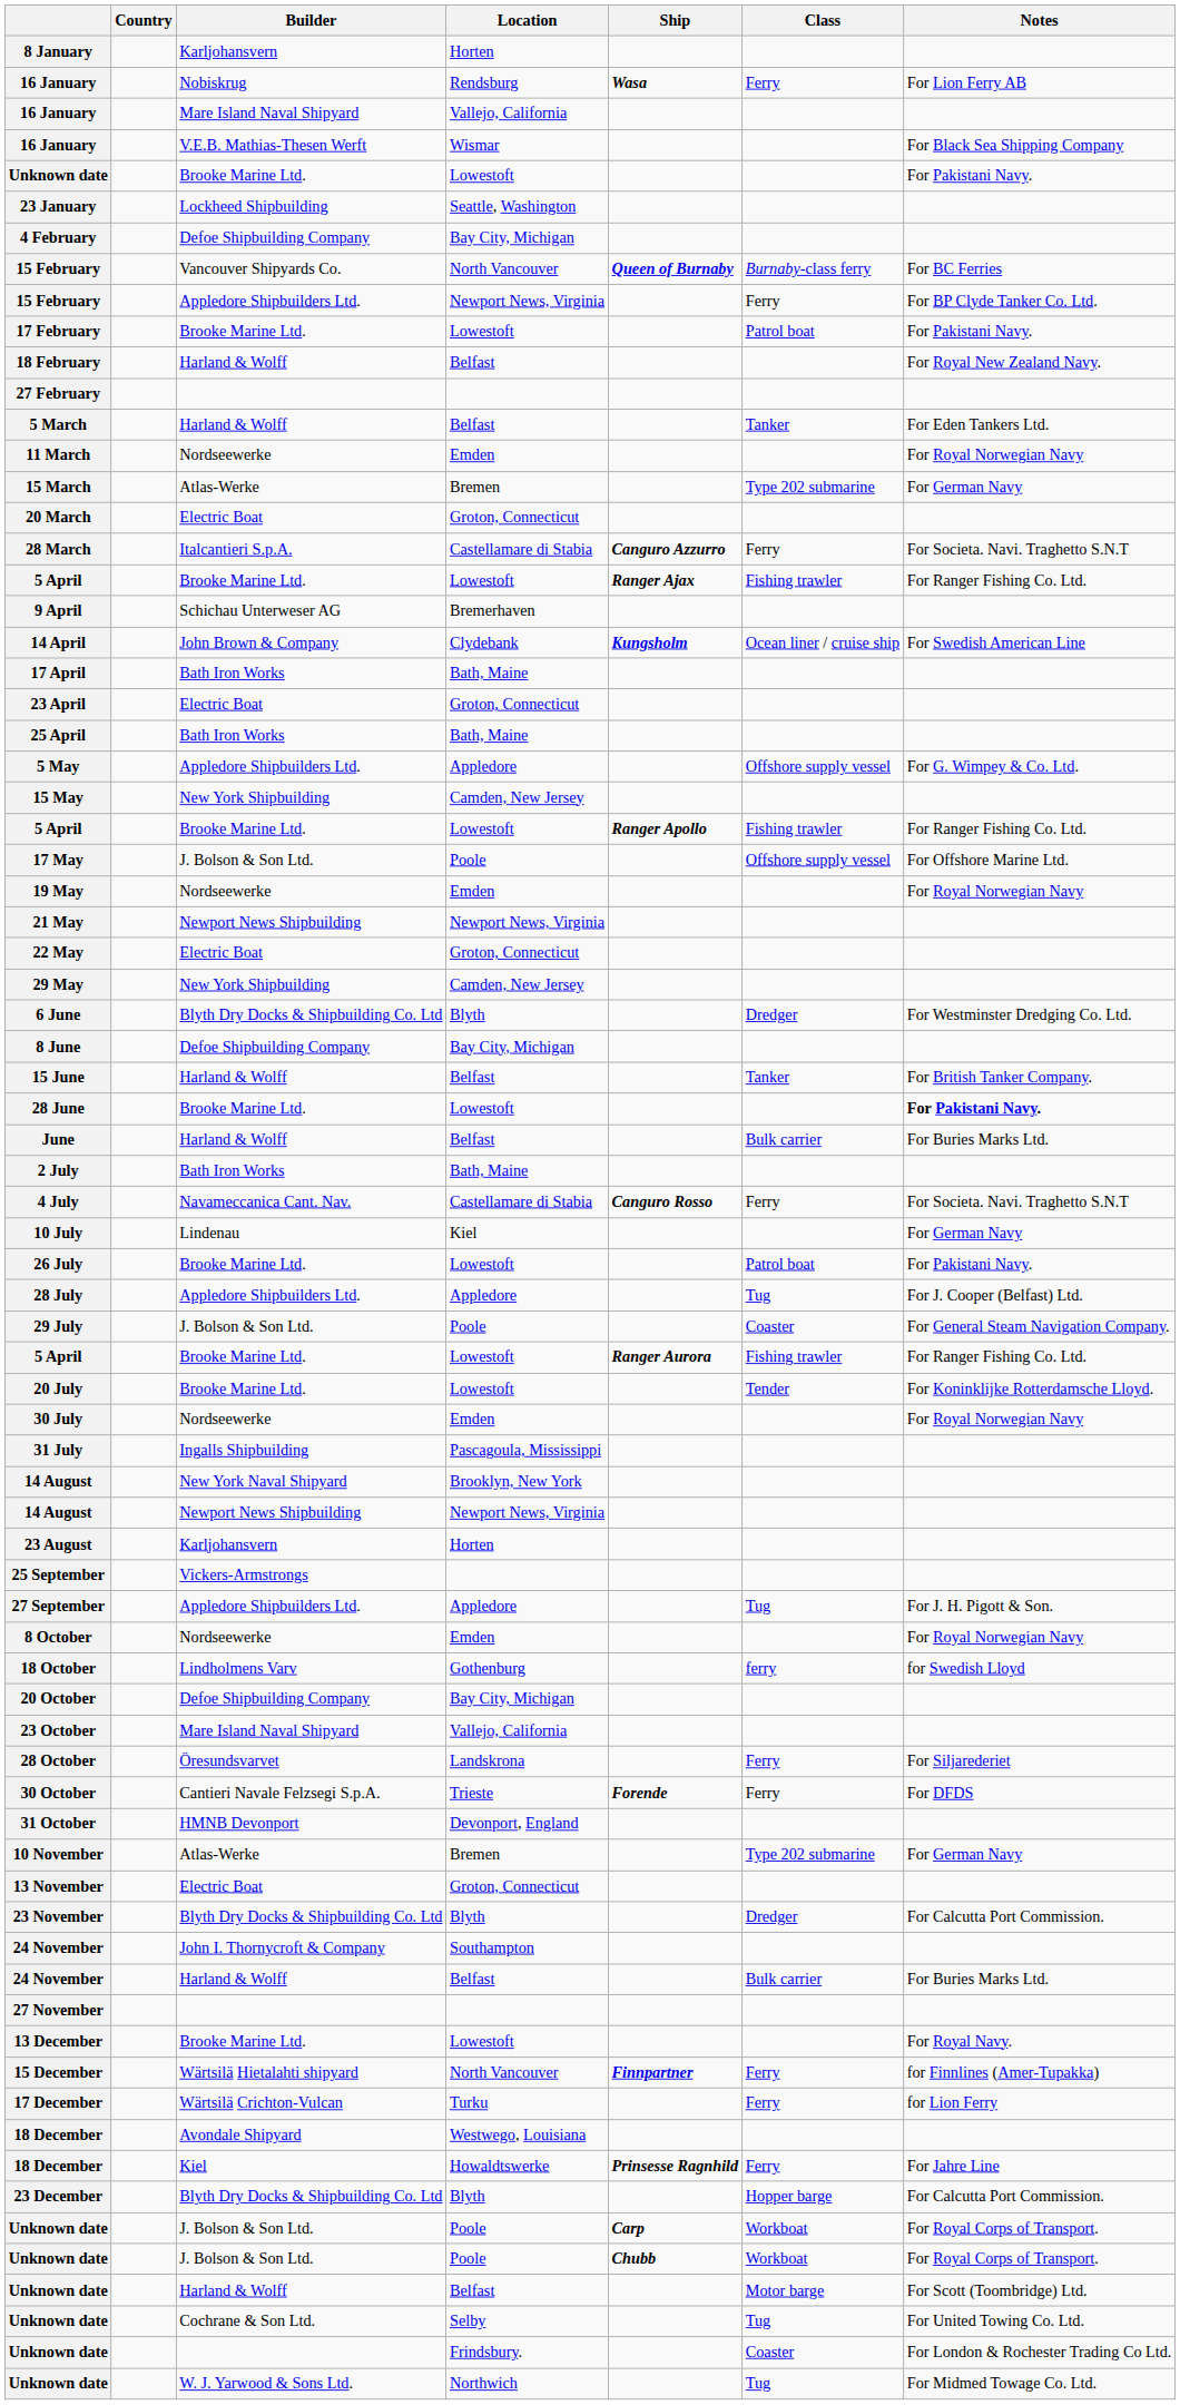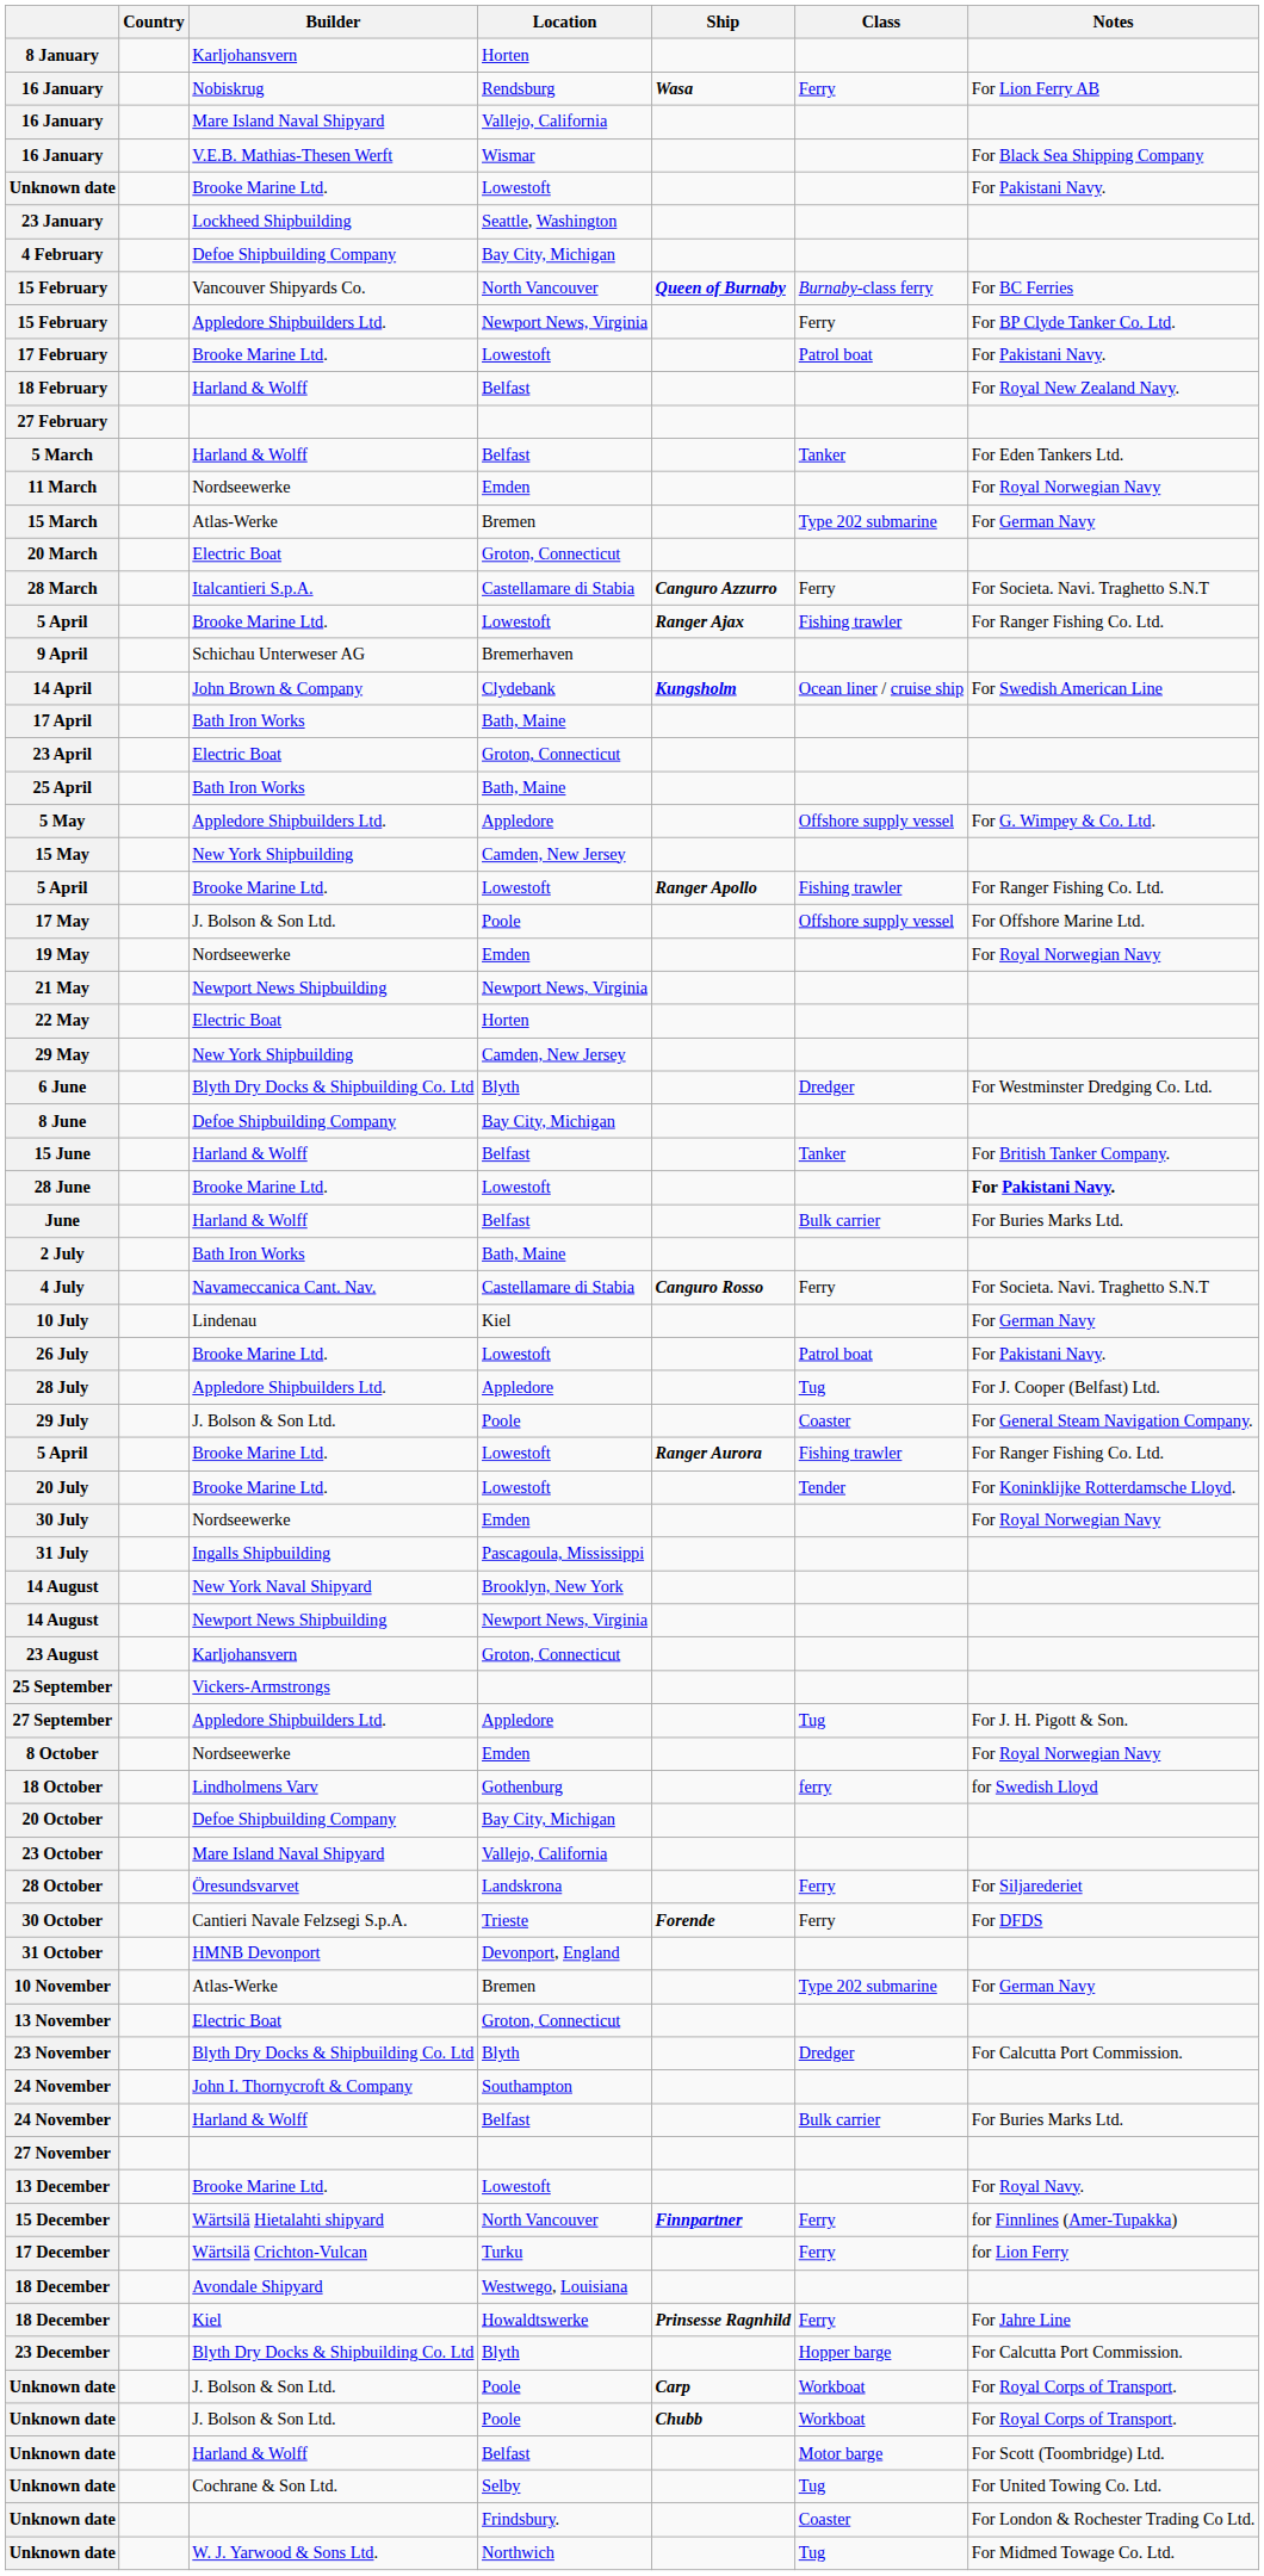22 May | Location: Groton, Connecticut -> Horten
23 August | Location: Horten -> Groton, Connecticut
